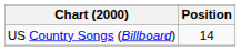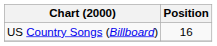US Country Songs (Billboard) | Position: 14 -> 16
